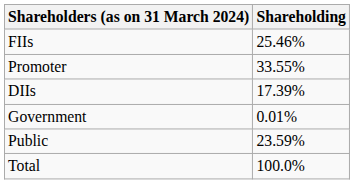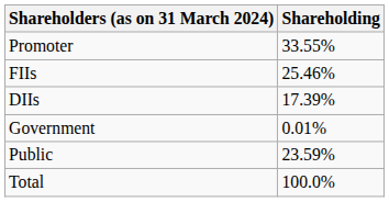rows swapped: Promoter <-> FIIs
